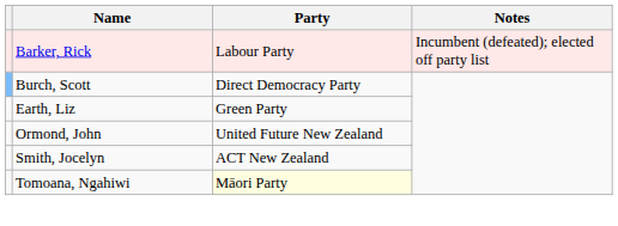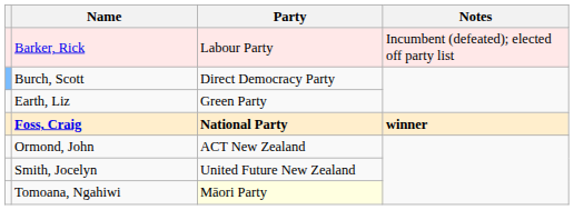+ row: Foss, Craig | National Party | winner
Ormond, John | Party: United Future New Zealand -> ACT New Zealand
Smith, Jocelyn | Party: ACT New Zealand -> United Future New Zealand
